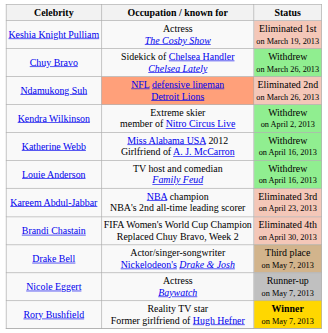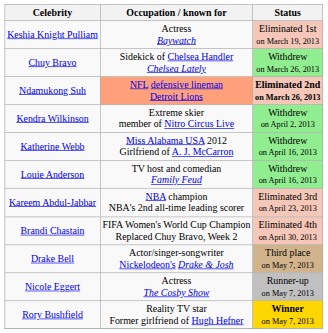Keshia Knight Pulliam | Occupation / known for: Actress The Cosby Show -> Actress Baywatch
Ndamukong Suh | Status: normal -> bold
Nicole Eggert | Occupation / known for: Actress Baywatch -> Actress The Cosby Show
